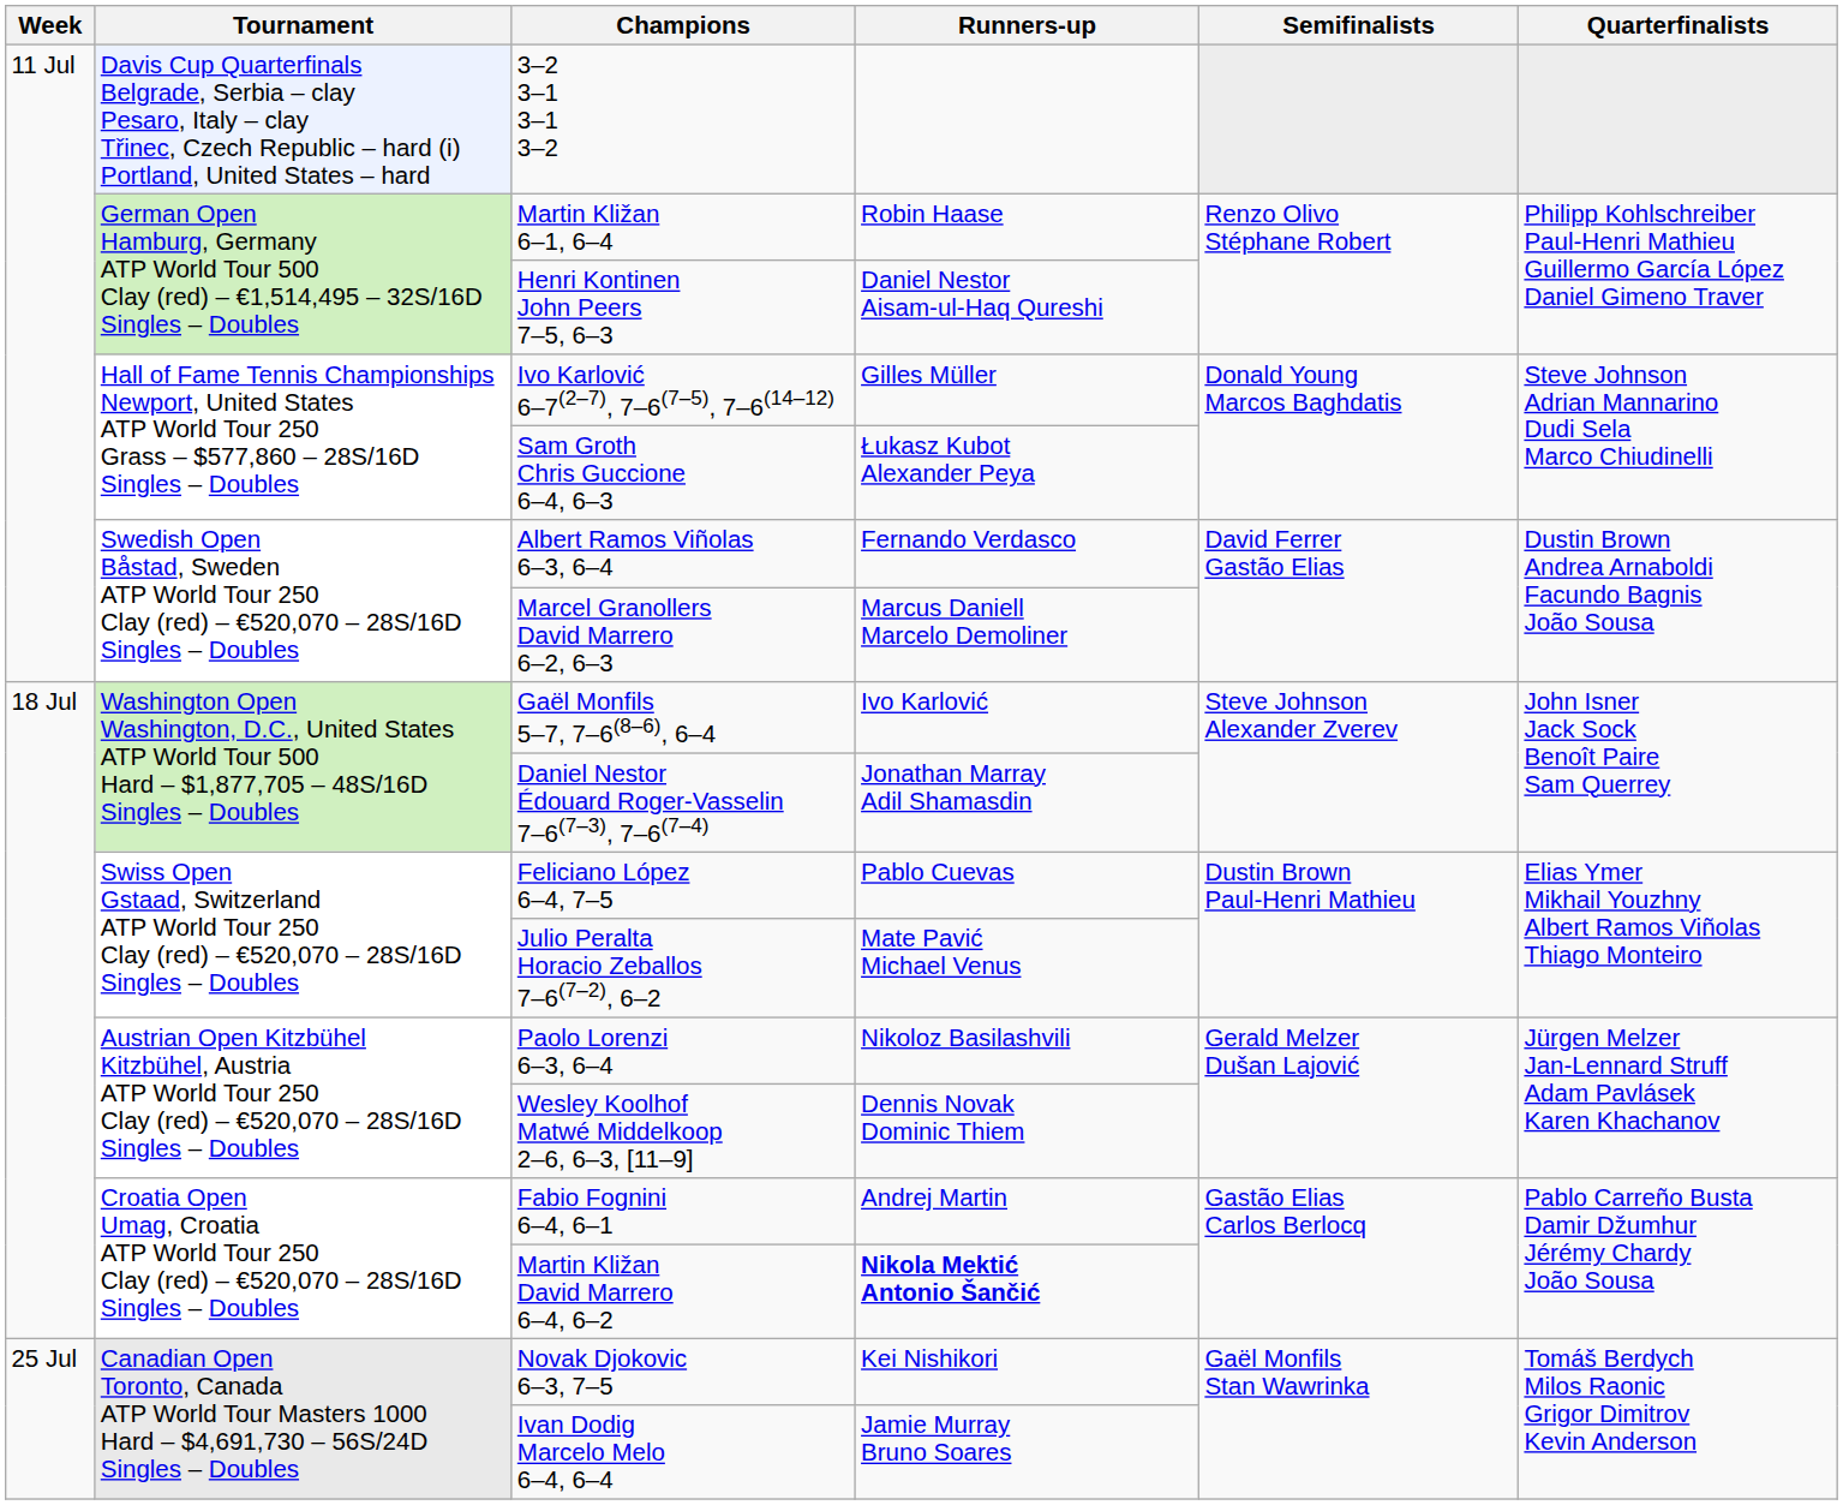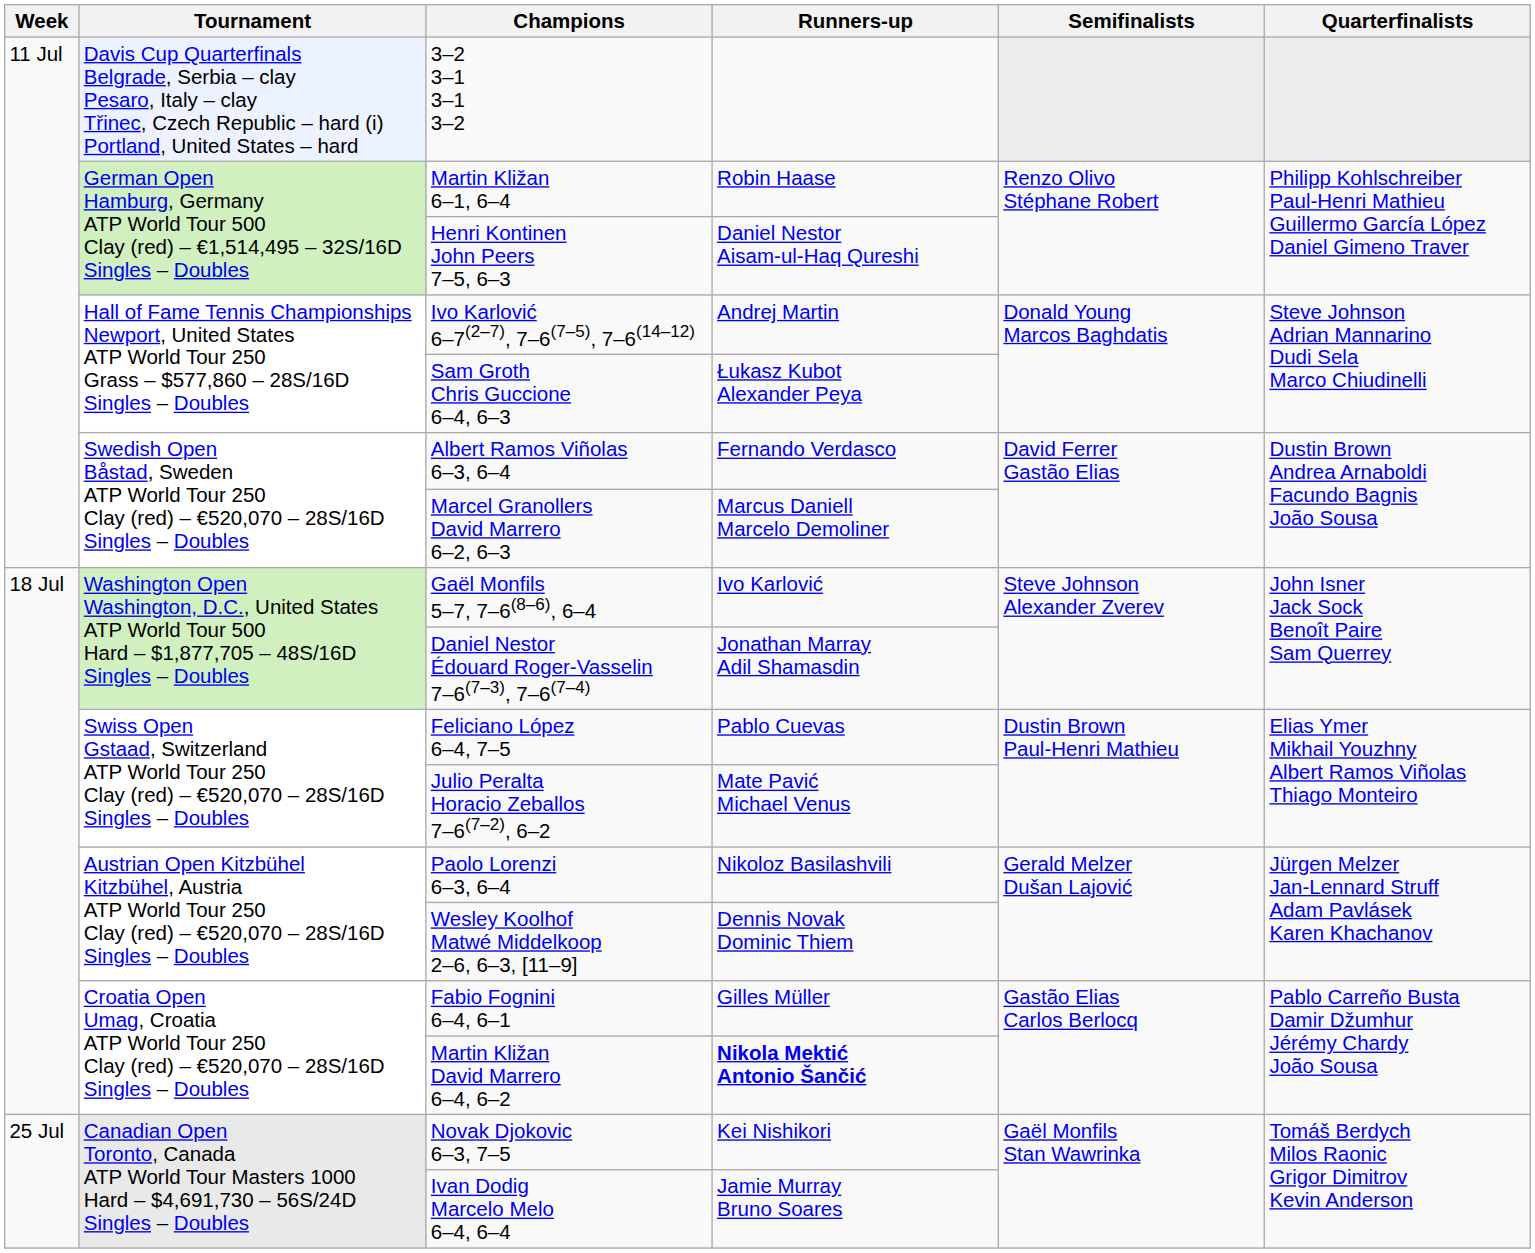Ivo Karlović 6–7(2–7), 7–6(7–5), 7–6(14–12) | Runners-up: Gilles Müller -> Andrej Martin
Fabio Fognini 6–4, 6–1 | Runners-up: Andrej Martin -> Gilles Müller
